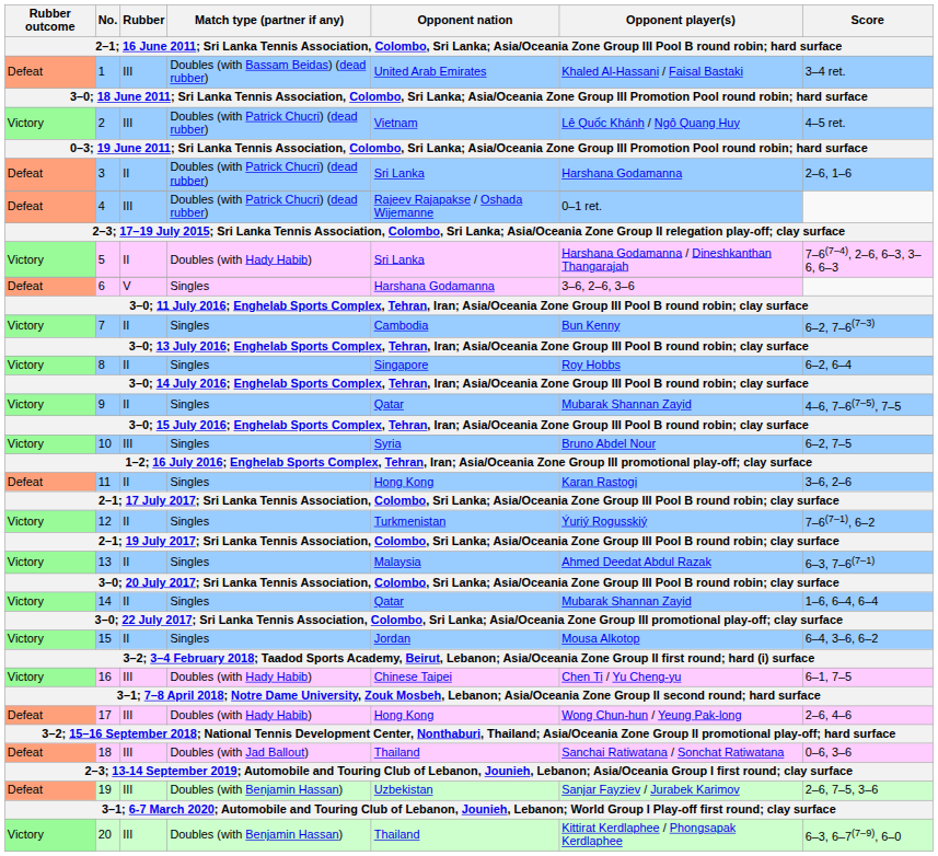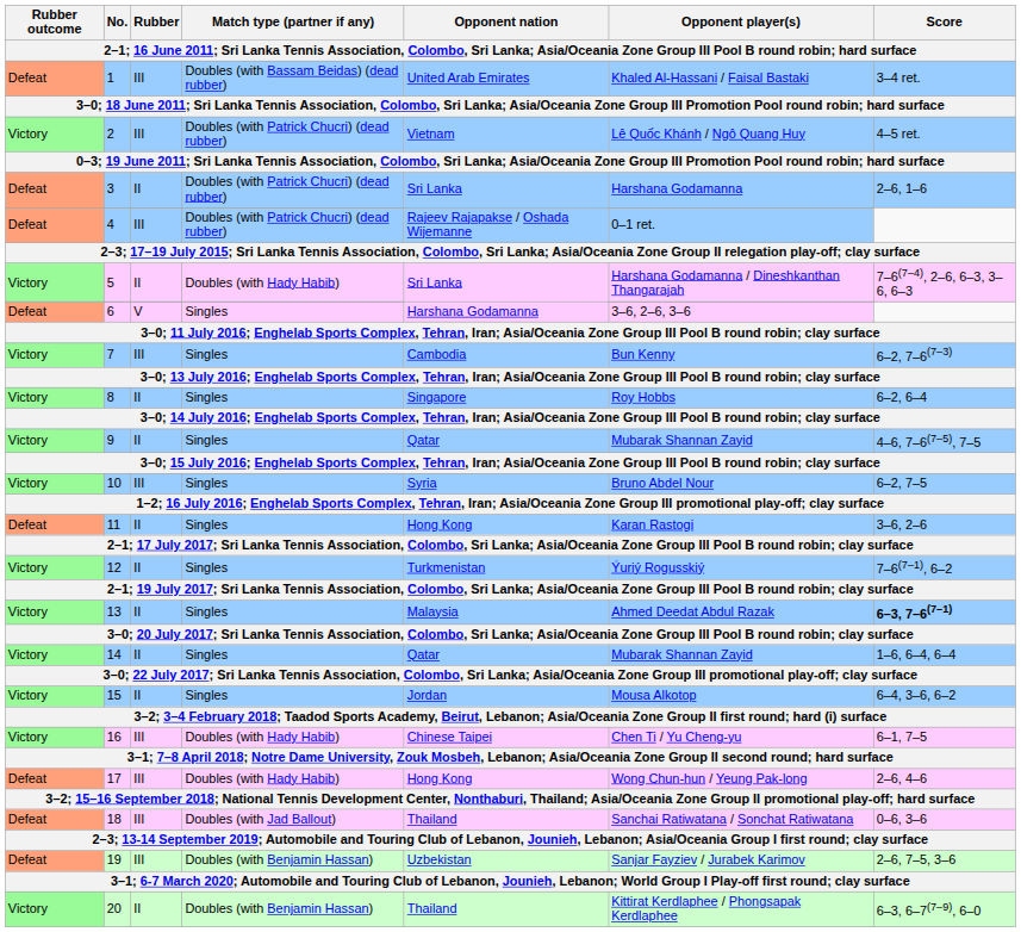7 | Rubber: II -> III
13 | Score: normal -> bold
20 | Rubber: III -> II
